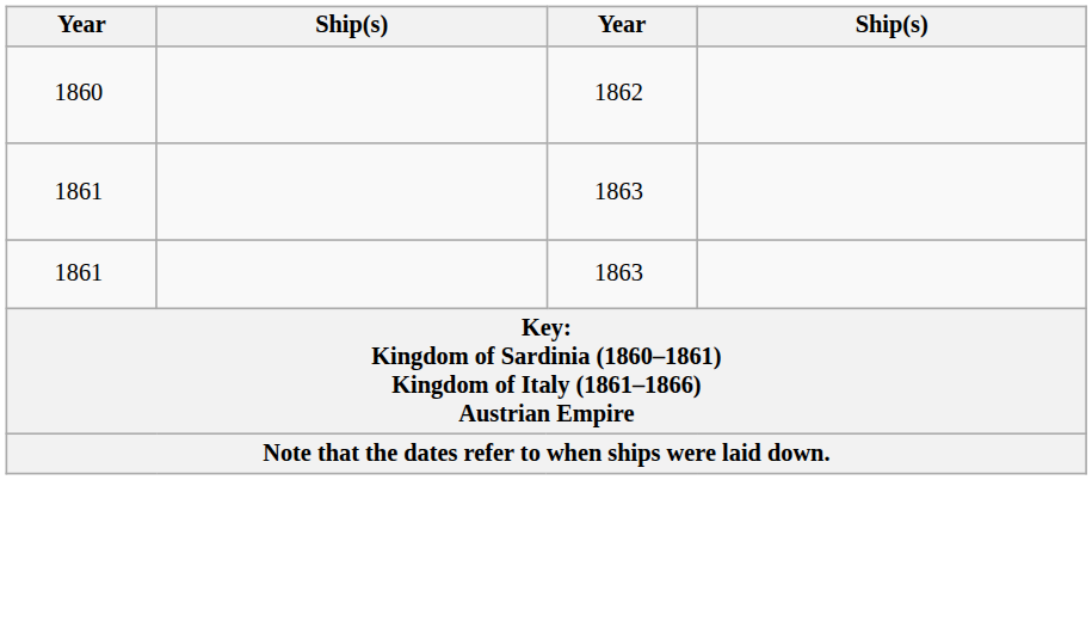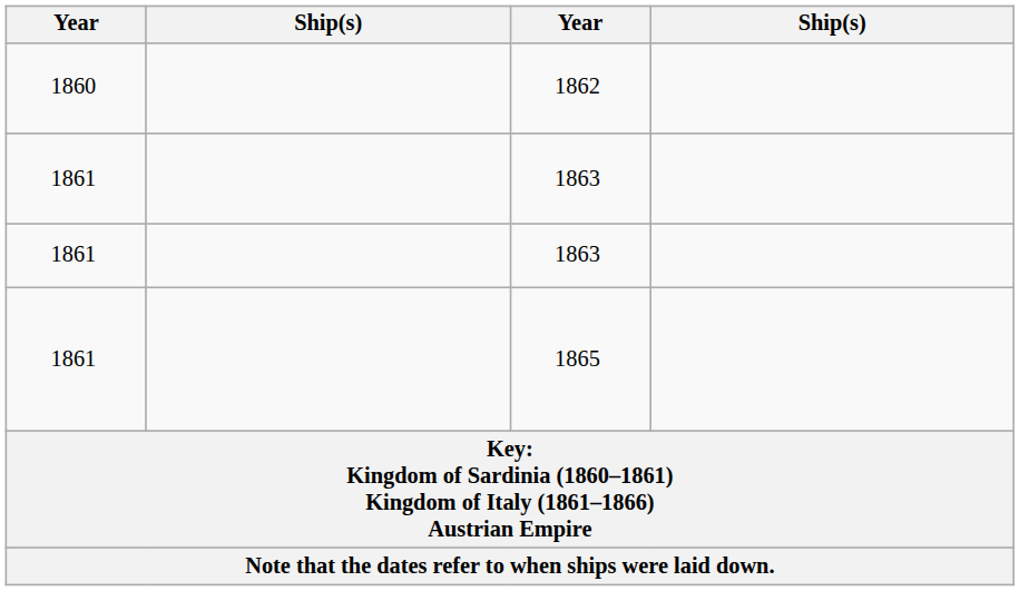+ row: 1861 | 1865
